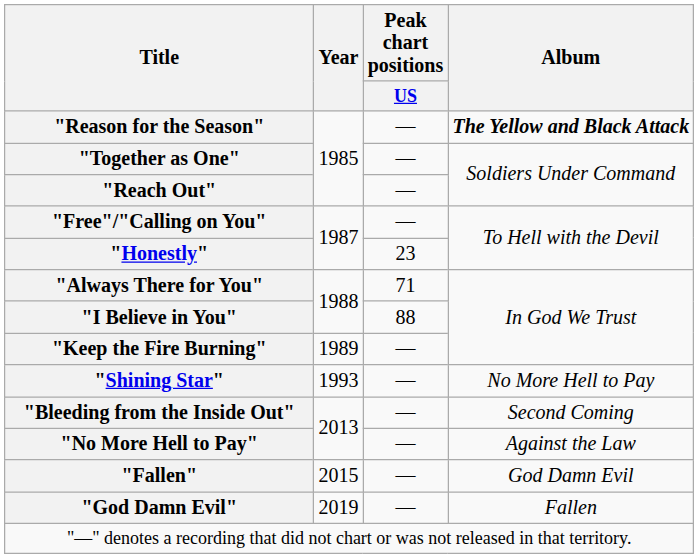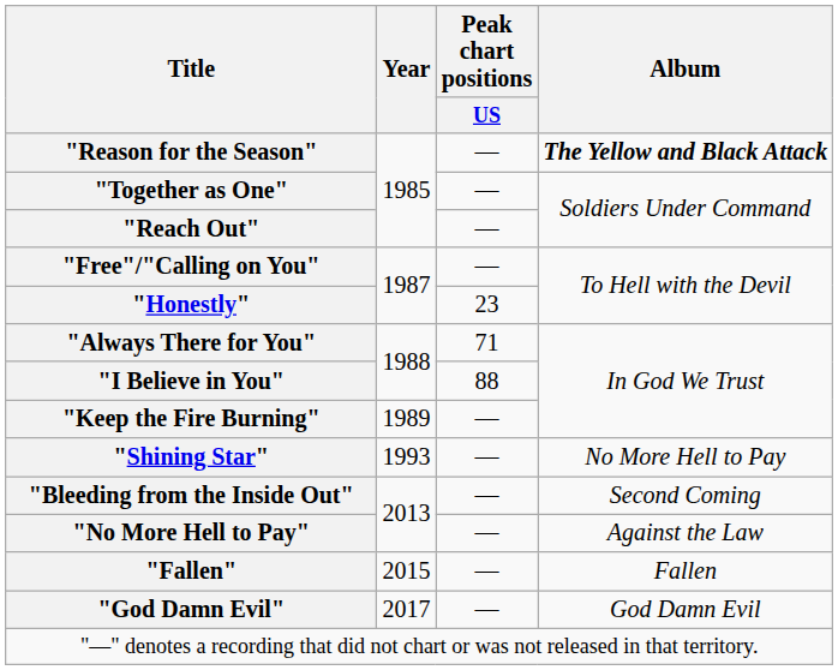"Fallen" | Album: God Damn Evil -> Fallen
"God Damn Evil" | Year: 2019 -> 2017
"God Damn Evil" | Album: Fallen -> God Damn Evil
